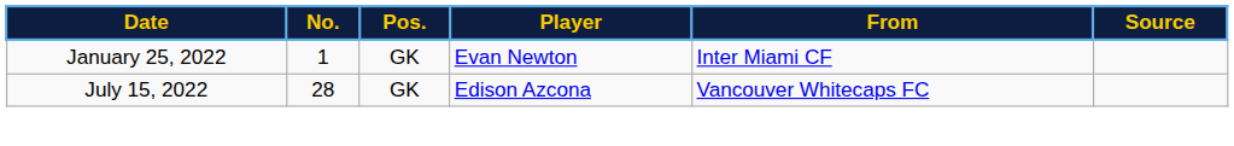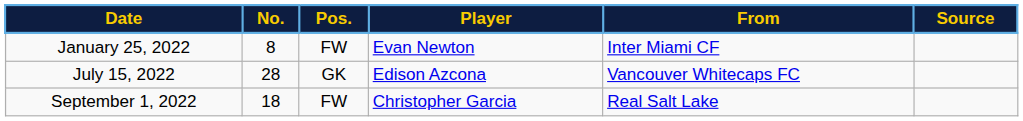January 25, 2022 | No.: 1 -> 8
January 25, 2022 | Pos.: GK -> FW
+ row: September 1, 2022 | 18 | FW | Christopher Garcia | Real Salt Lake
